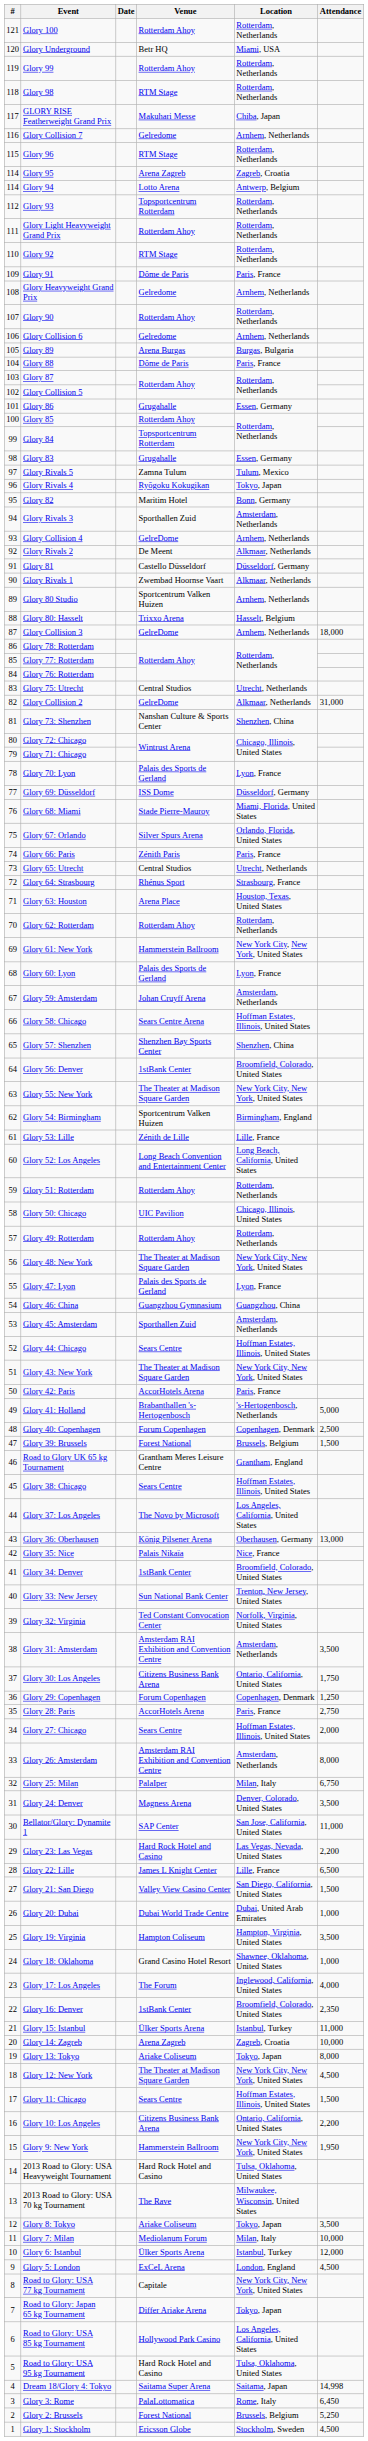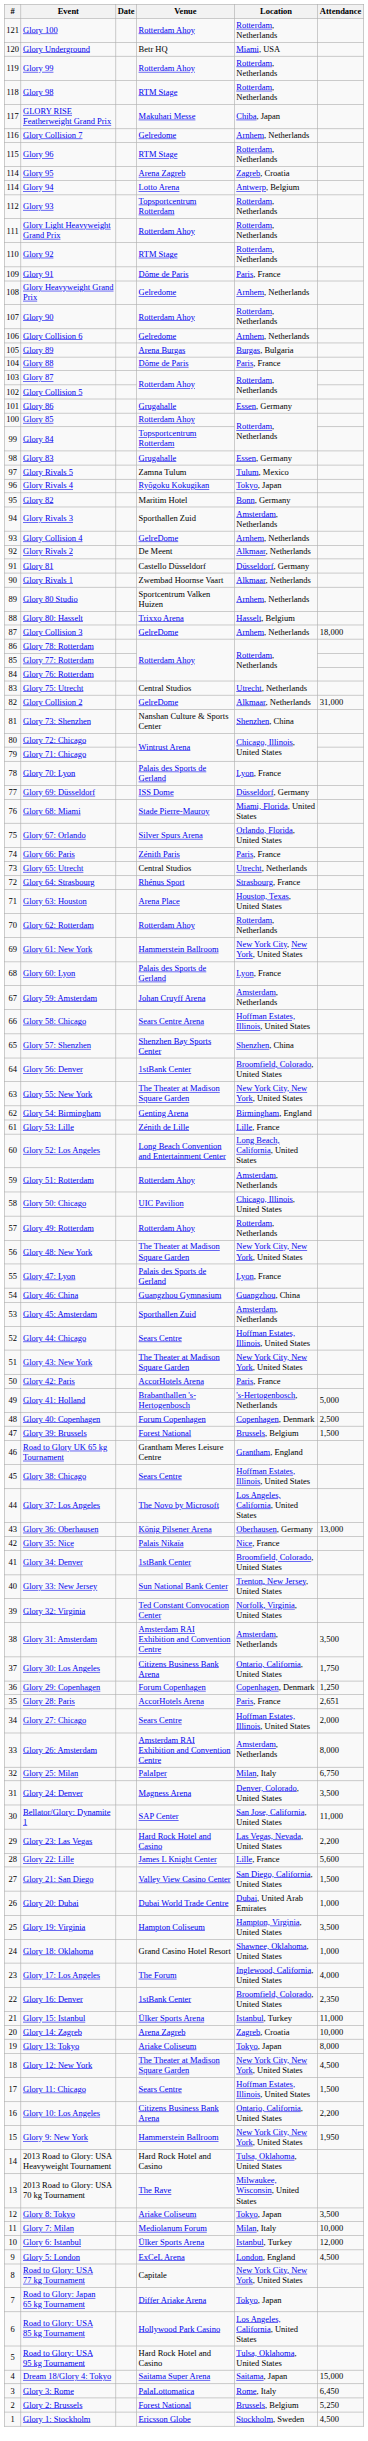Glory 54: Birmingham | Venue: Sportcentrum Valken Huizen -> Genting Arena
Glory 51: Rotterdam | Location: Rotterdam, Netherlands -> Amsterdam, Netherlands
Glory 28: Paris | Attendance: 2,750 -> 2,651
Glory 22: Lille | Attendance: 6,500 -> 5,600
Dream 18/Glory 4: Tokyo | Attendance: 14,998 -> 15,000
